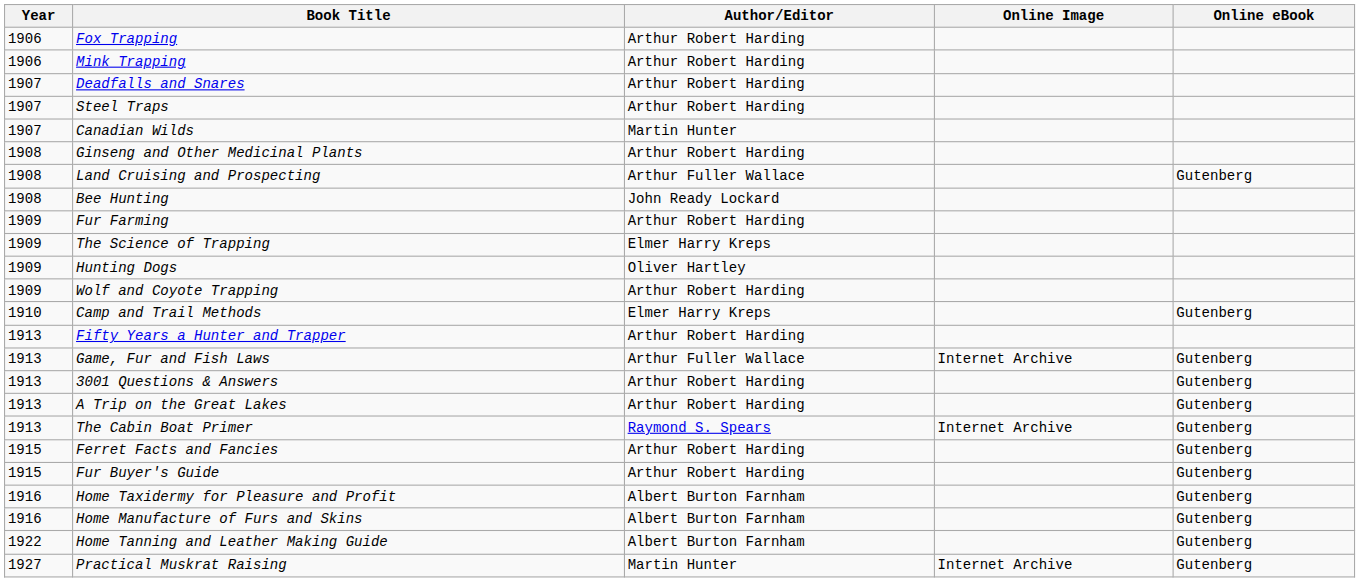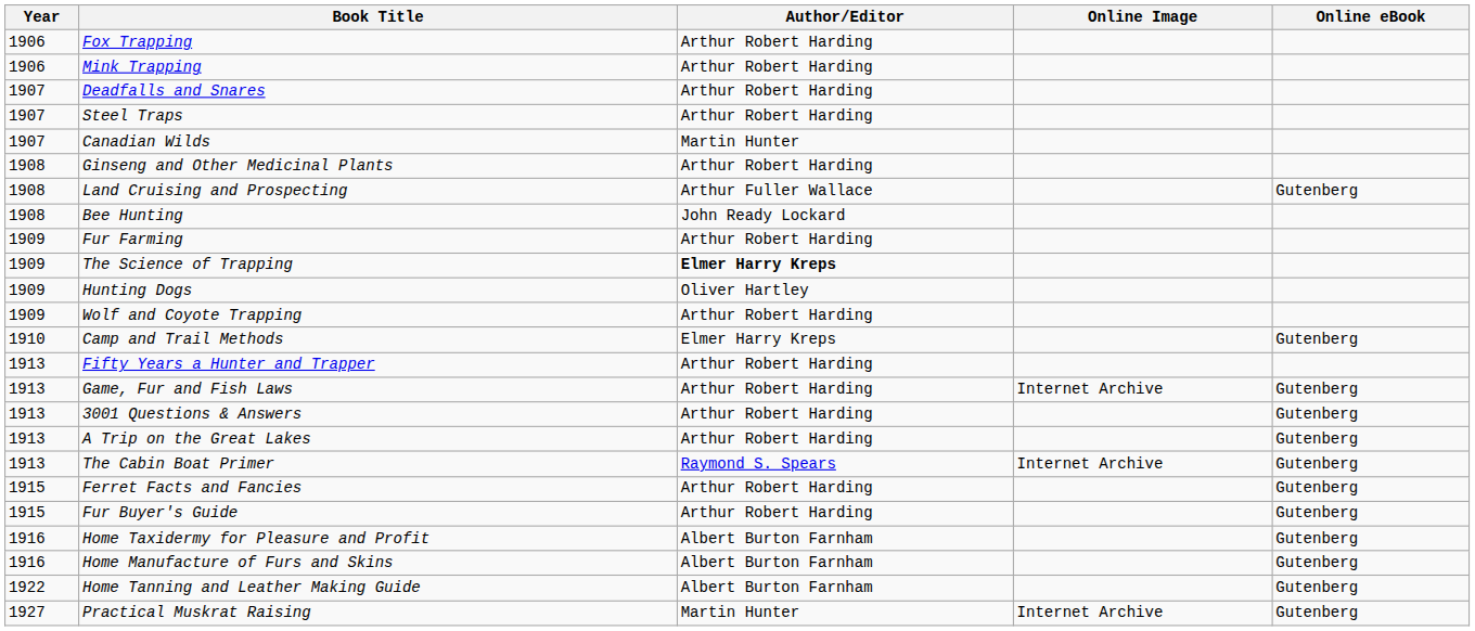The Science of Trapping | Author/Editor: normal -> bold
Game, Fur and Fish Laws | Author/Editor: Arthur Fuller Wallace -> Arthur Robert Harding
